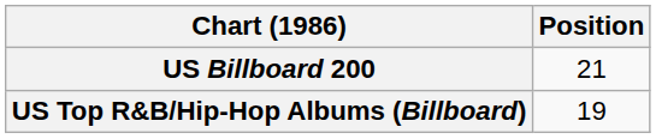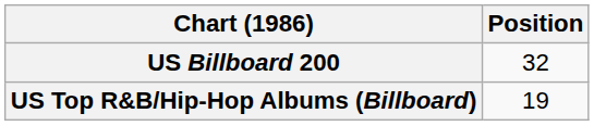US Billboard 200 | Position: 21 -> 32
